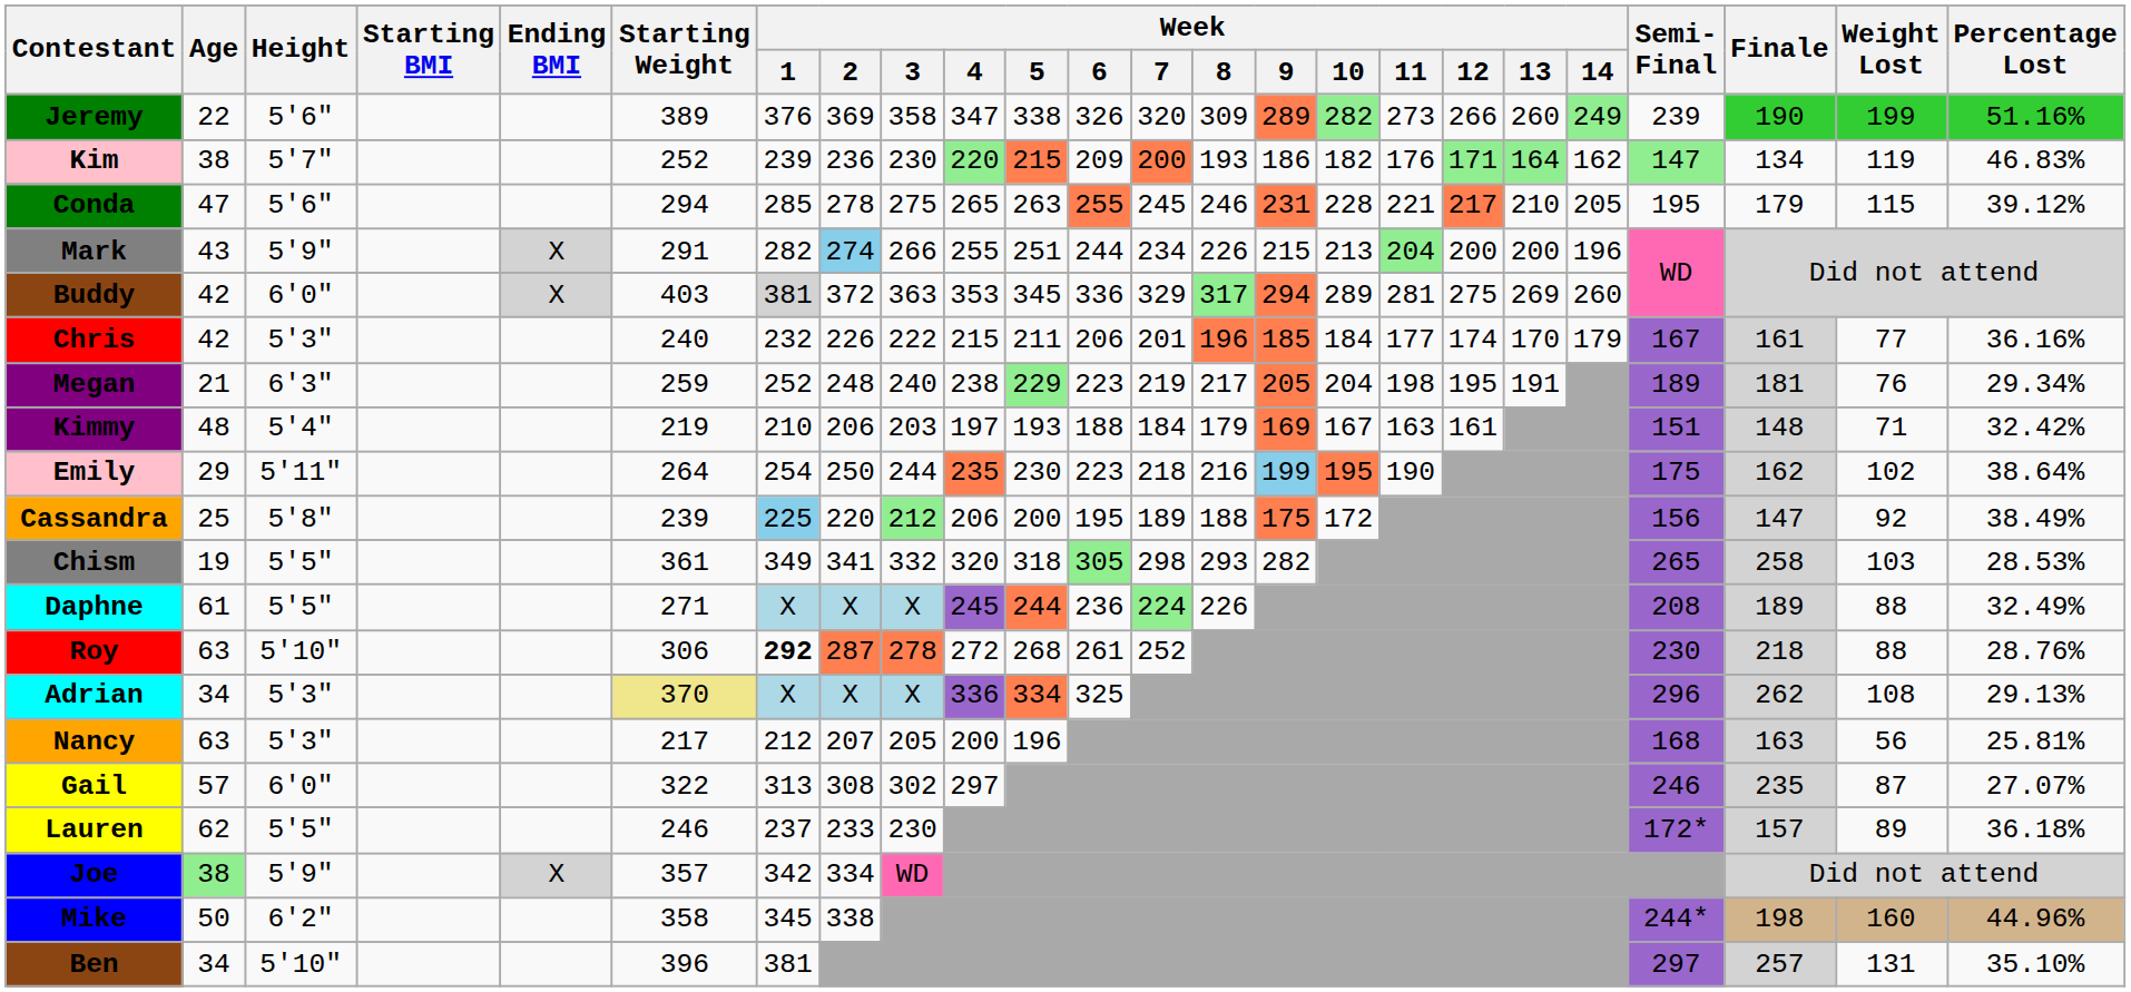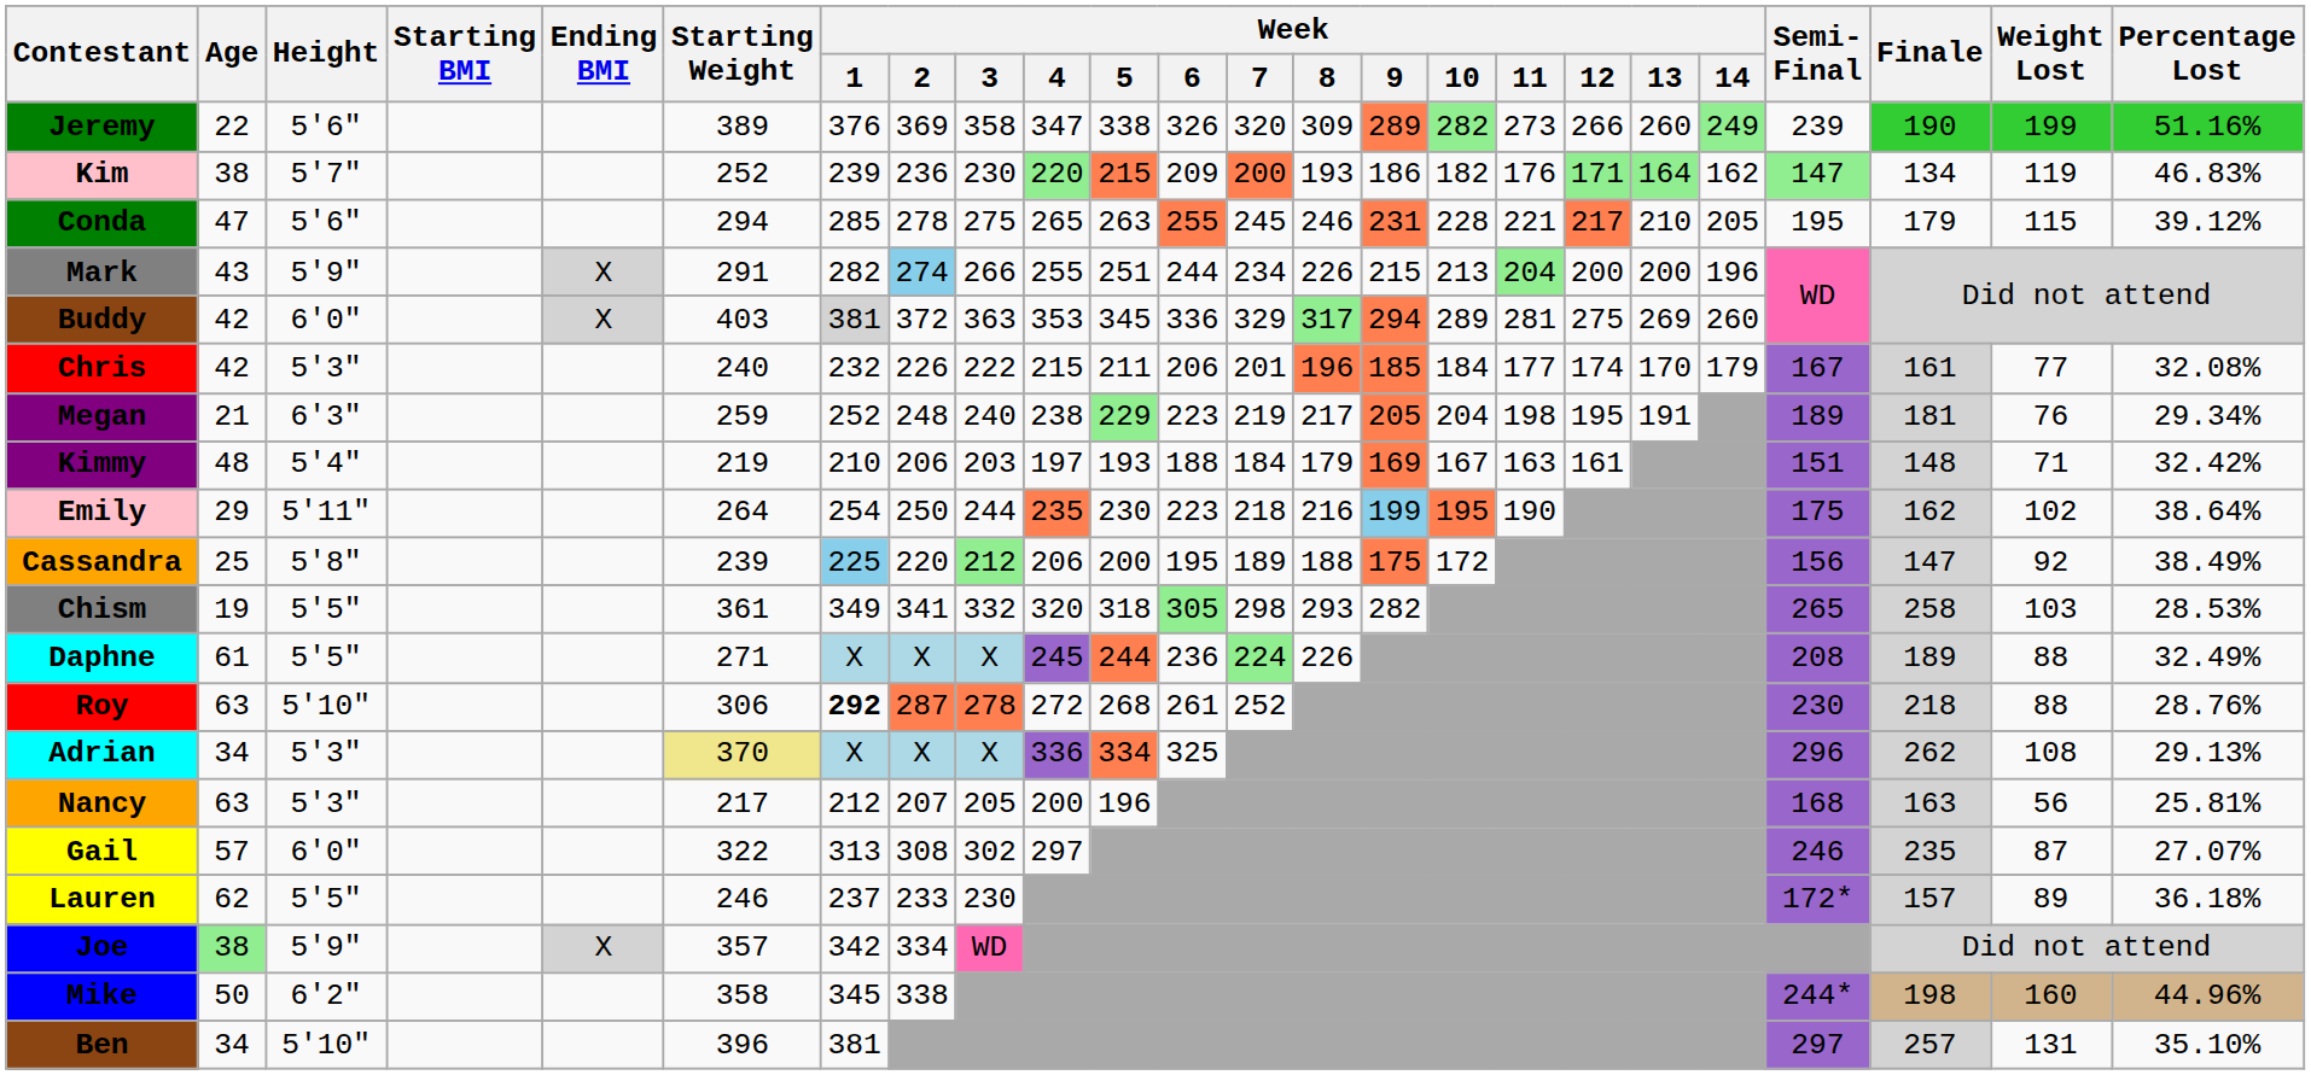Chris | Percentage Lost: 36.16% -> 32.08%
